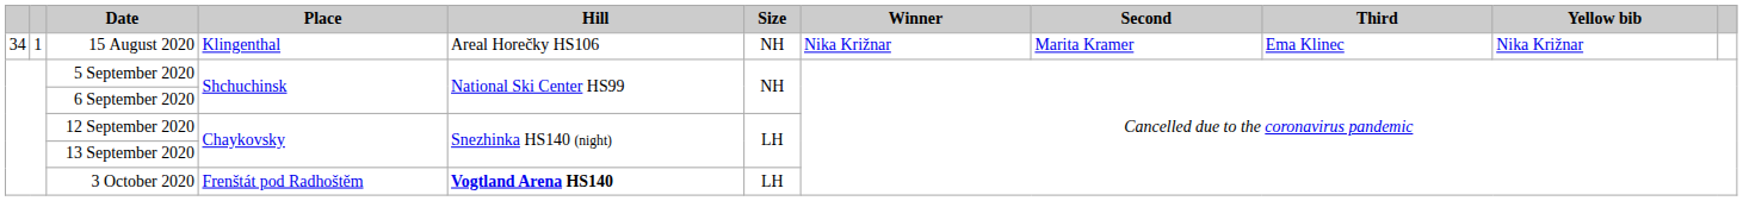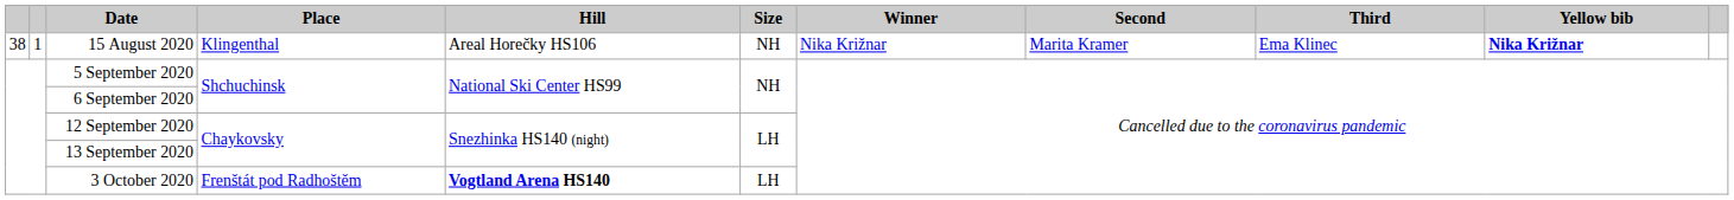15 August 2020 | column 1: 34 -> 38
15 August 2020 | Yellow bib: normal -> bold
